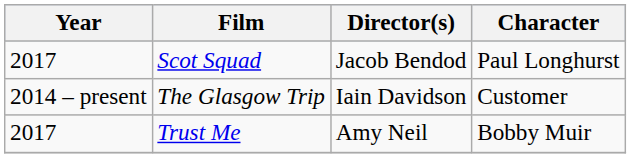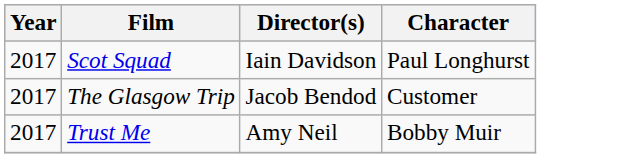Scot Squad | Director(s): Jacob Bendod -> Iain Davidson
The Glasgow Trip | Year: 2014 – present -> 2017
The Glasgow Trip | Director(s): Iain Davidson -> Jacob Bendod
